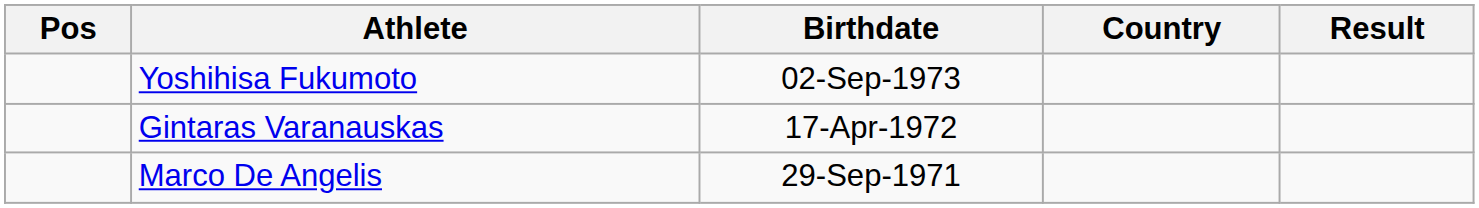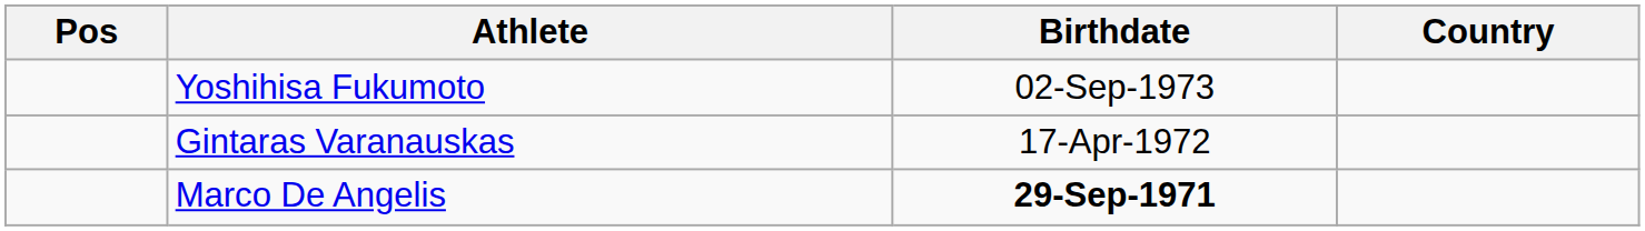- column: Result
Marco De Angelis | Birthdate: normal -> bold
